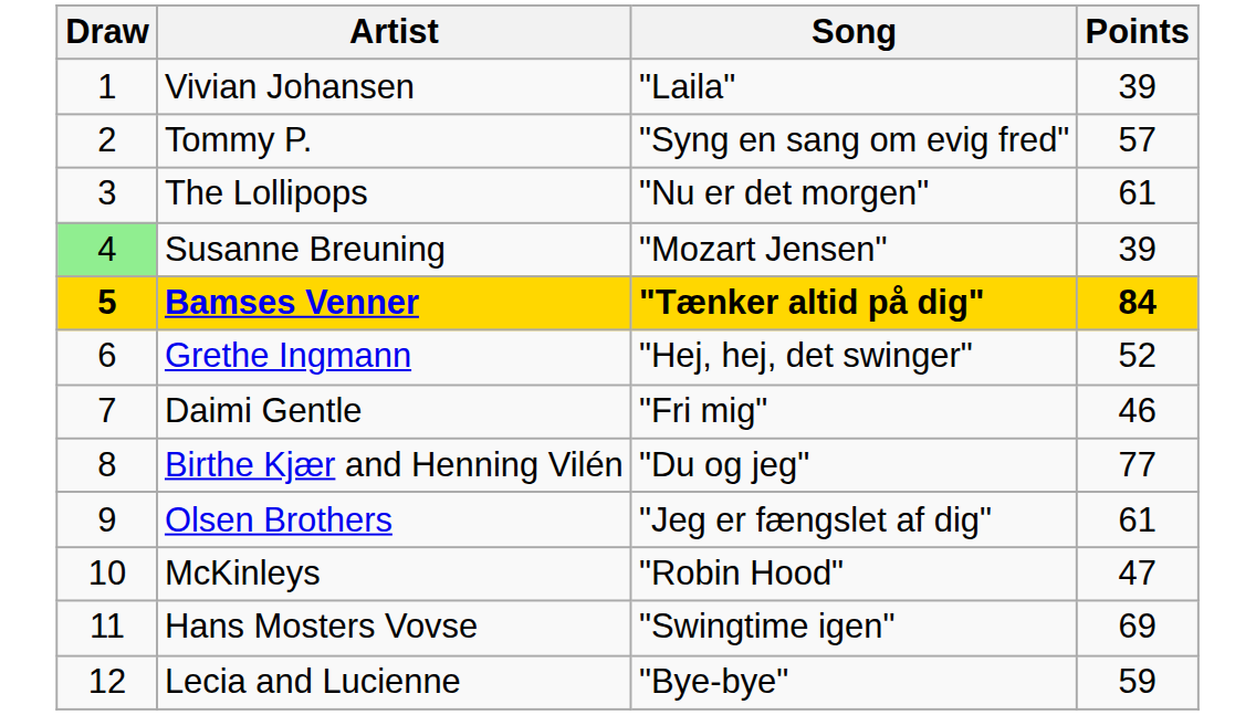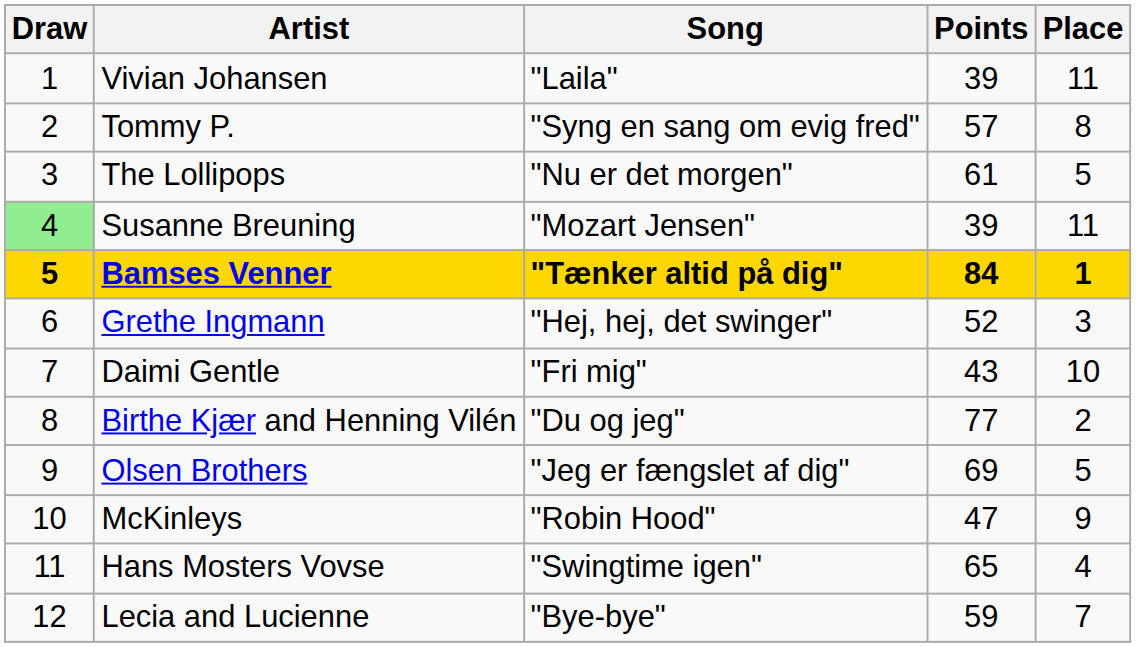+ column: Place | 11 | 8 | 5 | 11 | 1 | 3 | 10 | 2 | 5 | 9 | 4 | 7
Daimi Gentle | Points: 46 -> 43
Olsen Brothers | Points: 61 -> 69
Hans Mosters Vovse | Points: 69 -> 65
